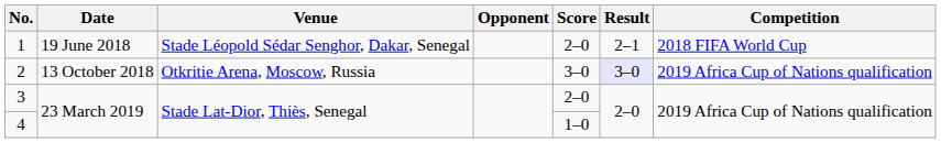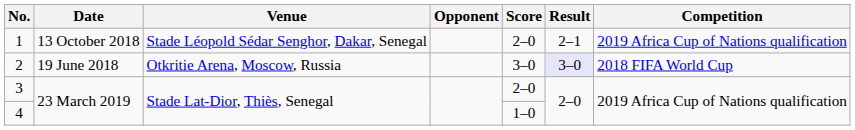1 | Date: 19 June 2018 -> 13 October 2018
1 | Competition: 2018 FIFA World Cup -> 2019 Africa Cup of Nations qualification
2 | Date: 13 October 2018 -> 19 June 2018
2 | Competition: 2019 Africa Cup of Nations qualification -> 2018 FIFA World Cup
